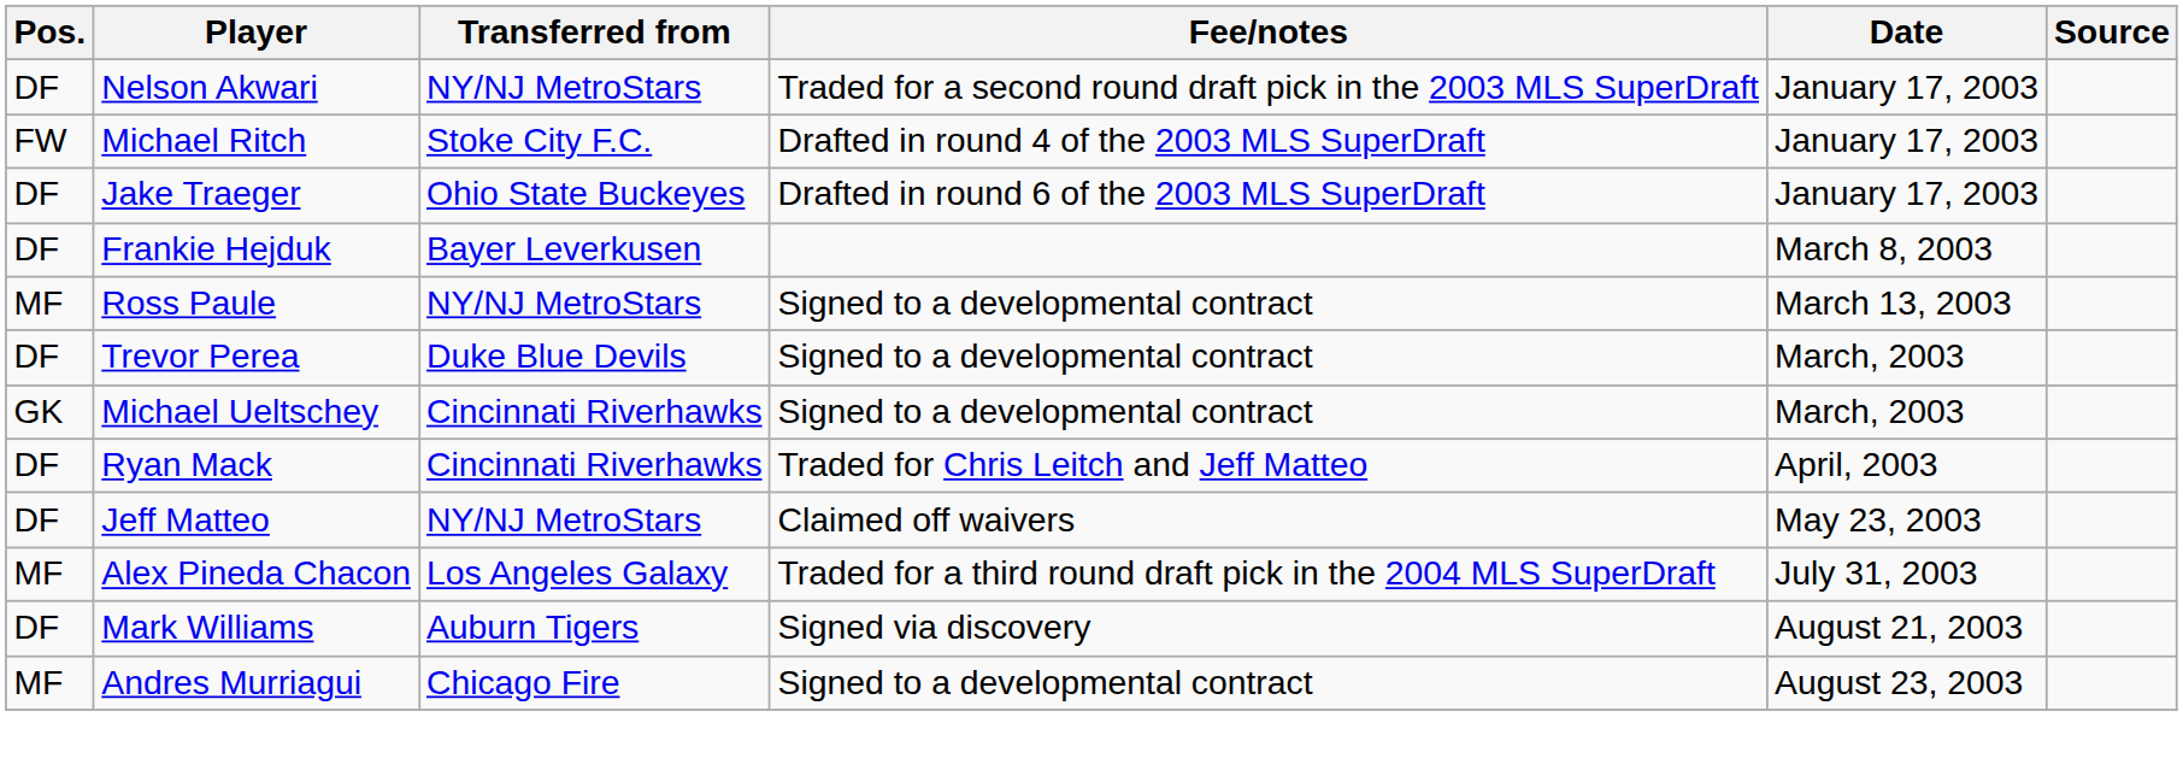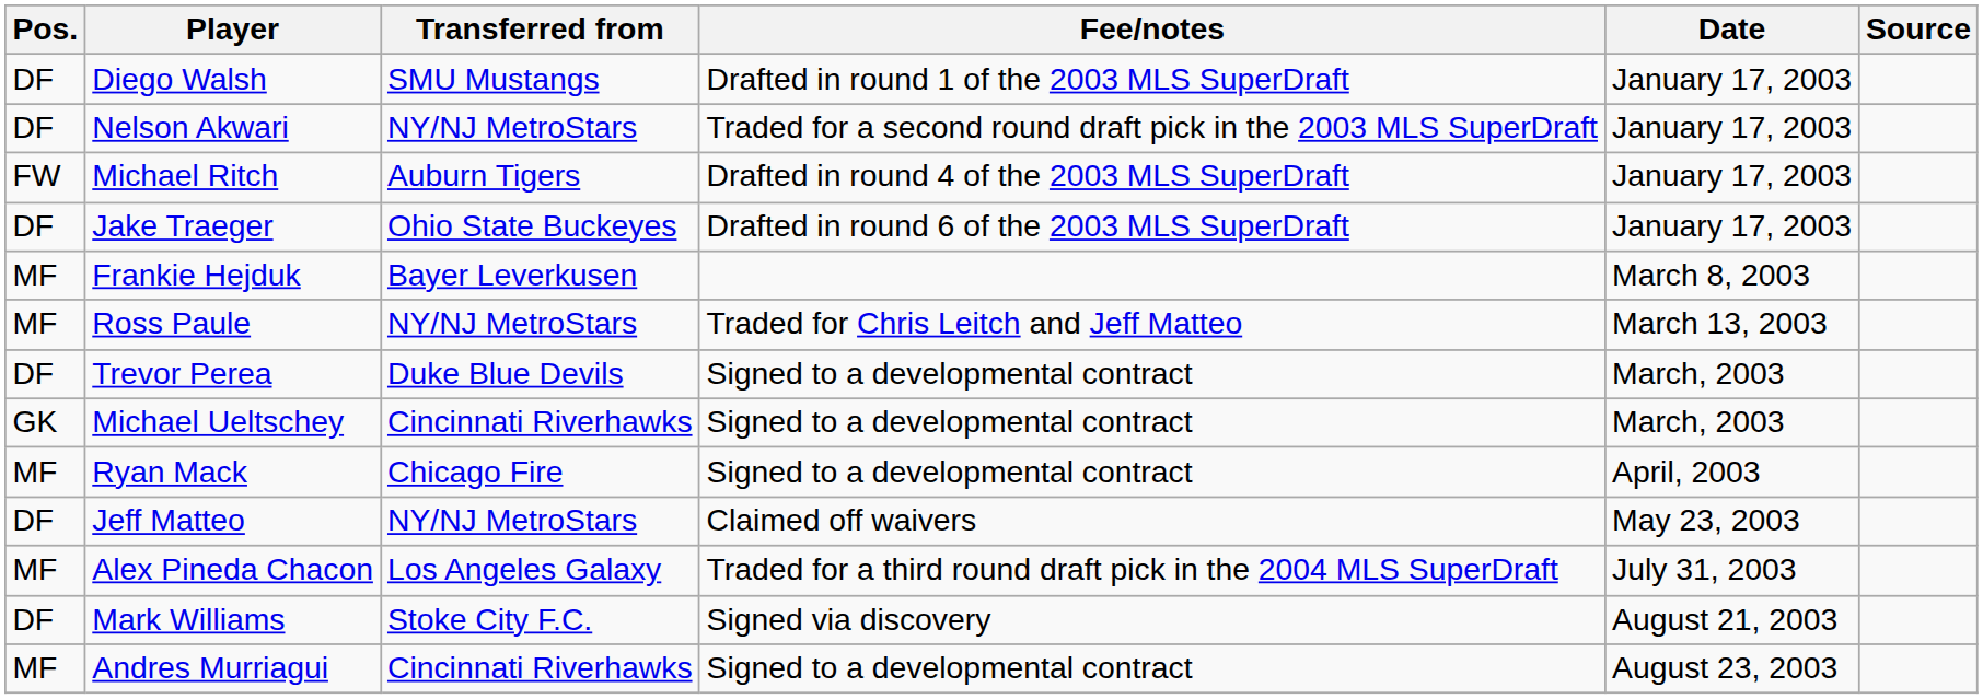+ row: DF | Diego Walsh | SMU Mustangs | Drafted in round 1 of the 2003 MLS SuperDraft | January 17, 2003
Michael Ritch | Transferred from: Stoke City F.C. -> Auburn Tigers
Frankie Hejduk | Pos.: DF -> MF
Ross Paule | Fee/notes: Signed to a developmental contract -> Traded for Chris Leitch and Jeff Matteo
Ryan Mack | Pos.: DF -> MF
Ryan Mack | Transferred from: Cincinnati Riverhawks -> Chicago Fire
Ryan Mack | Fee/notes: Traded for Chris Leitch and Jeff Matteo -> Signed to a developmental contract
Mark Williams | Transferred from: Auburn Tigers -> Stoke City F.C.
Andres Murriagui | Transferred from: Chicago Fire -> Cincinnati Riverhawks
